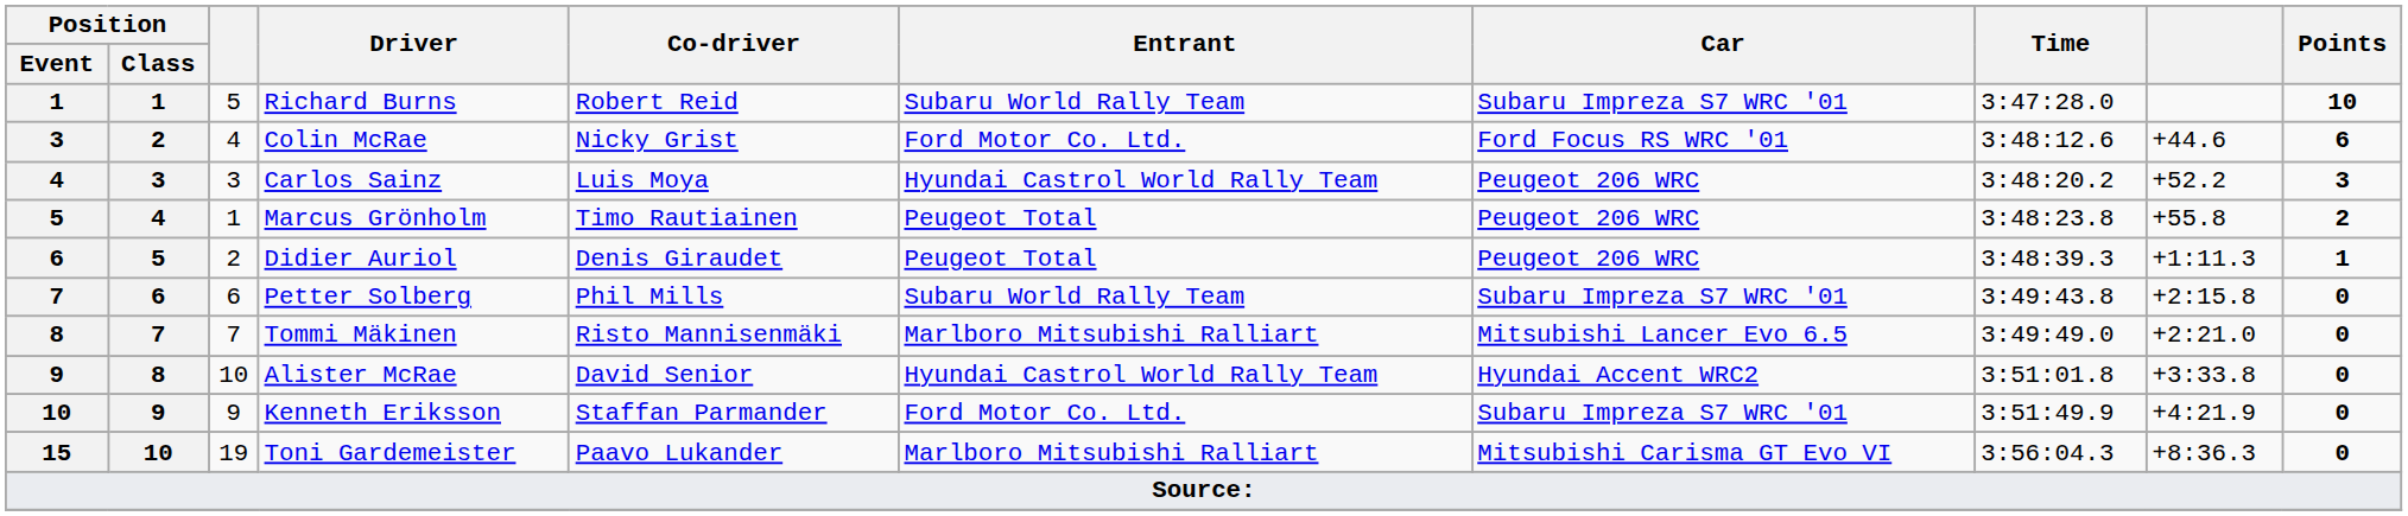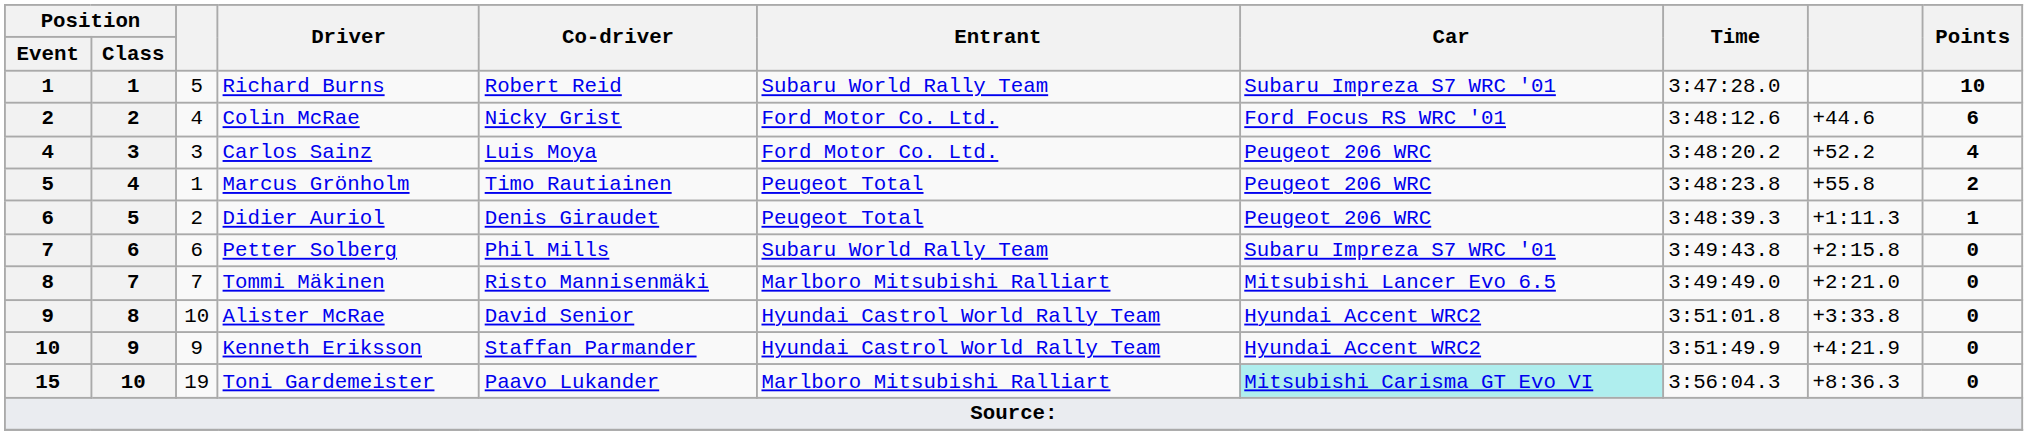Colin McRae | Position / Event: 3 -> 2
Carlos Sainz | Entrant: Hyundai Castrol World Rally Team -> Ford Motor Co. Ltd.
Carlos Sainz | Points: 3 -> 4
Kenneth Eriksson | Entrant: Ford Motor Co. Ltd. -> Hyundai Castrol World Rally Team
Kenneth Eriksson | Car: Subaru Impreza S7 WRC '01 -> Hyundai Accent WRC2
Toni Gardemeister | Car: no background -> paleturquoise background
